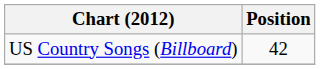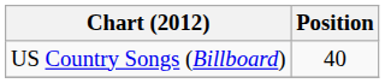US Country Songs (Billboard) | Position: 42 -> 40
